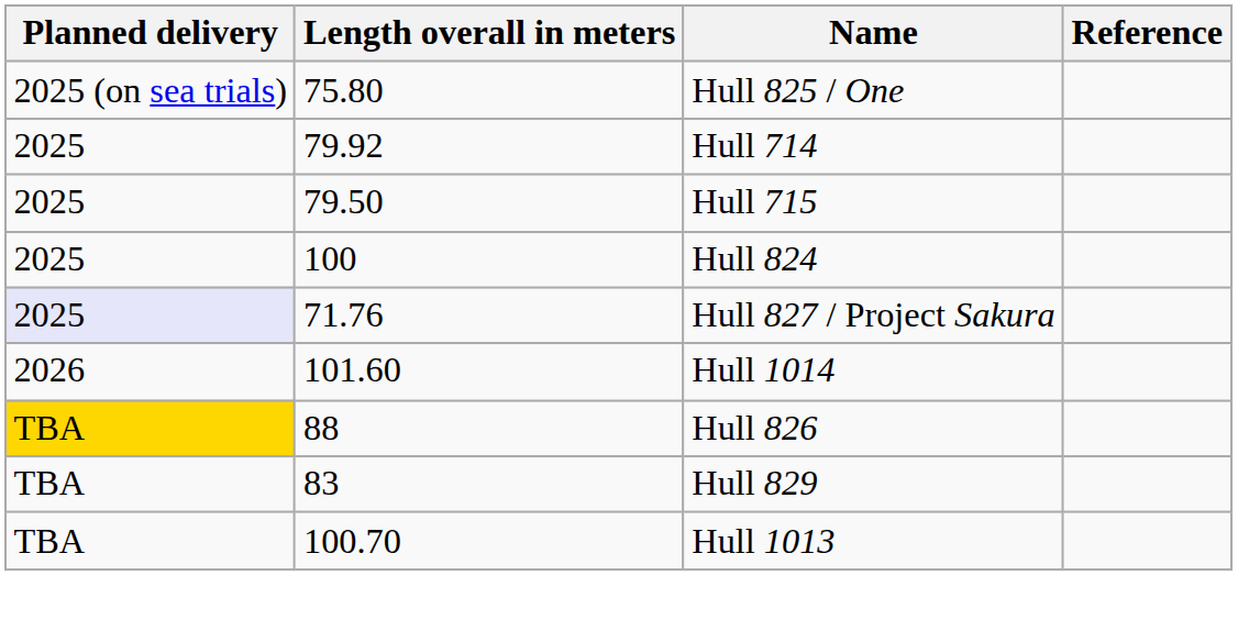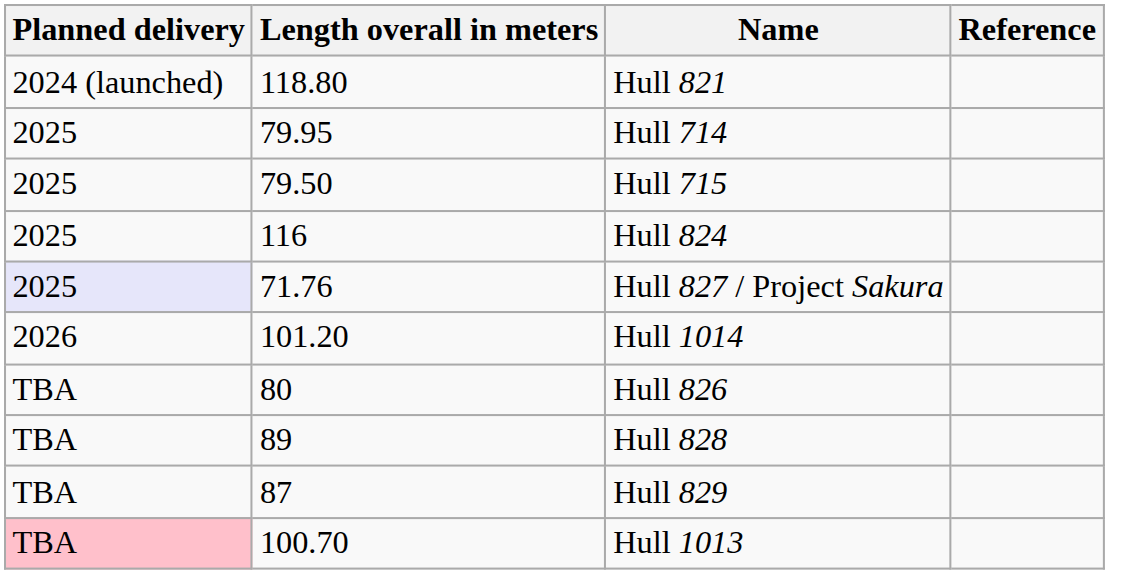+ row: 2024 (launched) | 118.80 | Hull 821
- row: 2025 (on sea trials) | 75.80 | Hull 825 / One
Hull 714 | Length overall in meters: 79.92 -> 79.95
Hull 824 | Length overall in meters: 100 -> 116
Hull 1014 | Length overall in meters: 101.60 -> 101.20
Hull 826 | Planned delivery: gold background -> no background
Hull 826 | Length overall in meters: 88 -> 80
+ row: TBA | 89 | Hull 828
Hull 829 | Length overall in meters: 83 -> 87
Hull 1013 | Planned delivery: no background -> pink background
